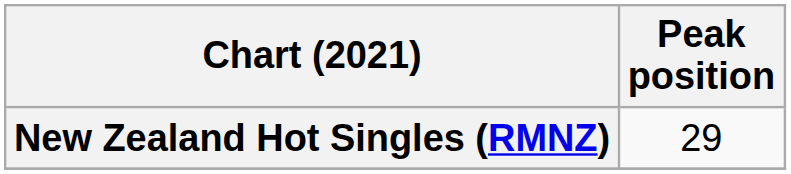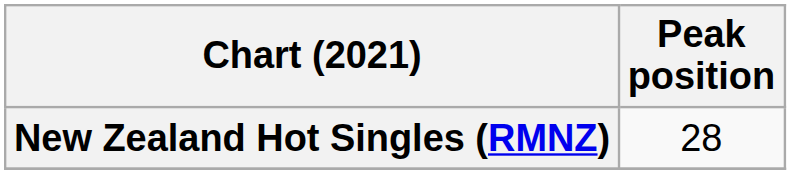New Zealand Hot Singles (RMNZ) | Peak position: 29 -> 28
